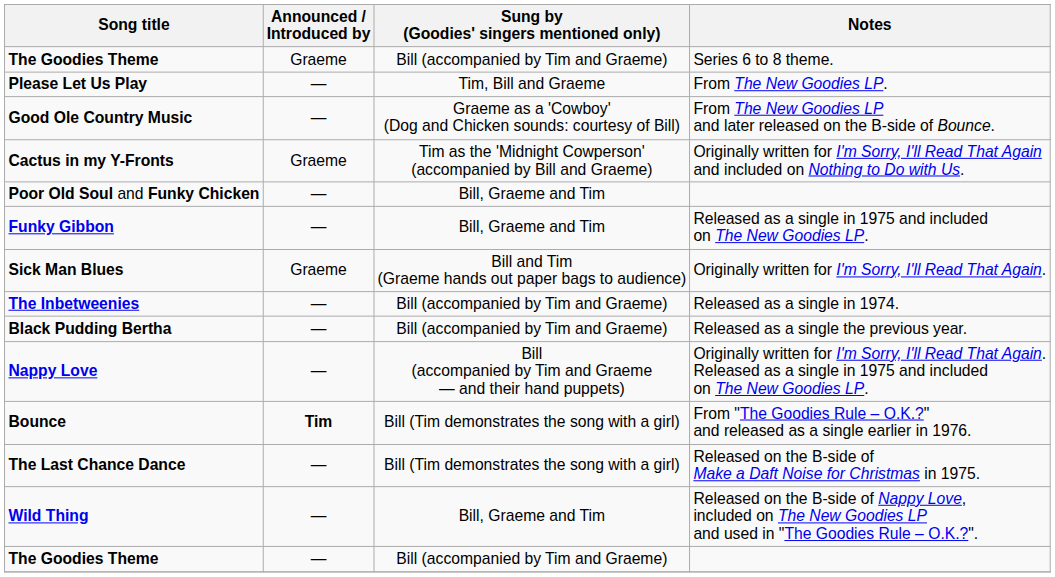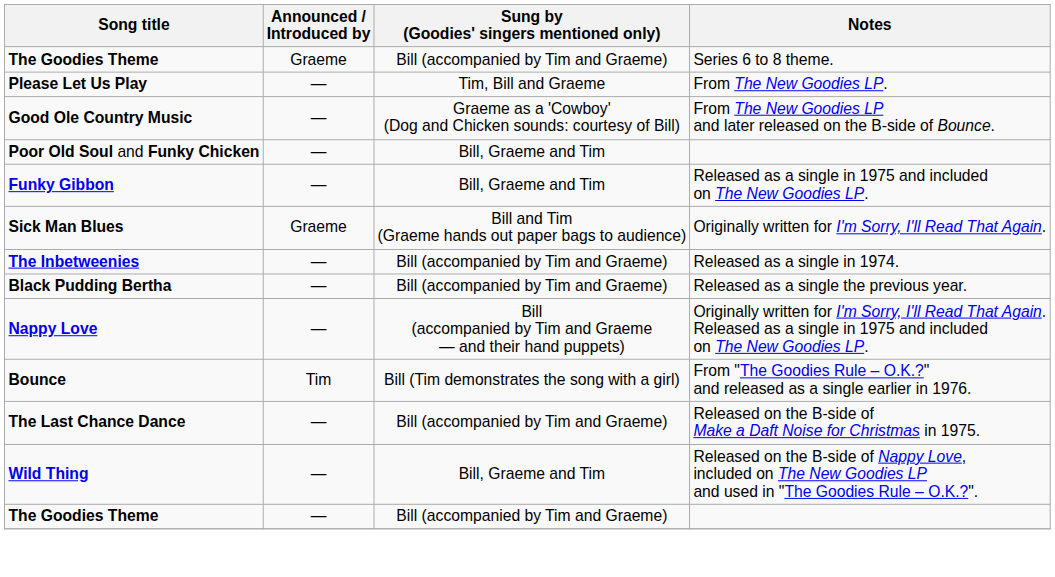- row: Cactus in my Y-Fronts | Graeme | Tim as the 'Midnight Cowperson' (accompanied by Bill and Graeme) | Originally written for I'm Sorry, I'll Read That Again and included on Nothing to Do with Us.
Bounce | Announced / Introduced by: bold -> normal
The Last Chance Dance | Sung by (Goodies' singers mentioned only): Bill (Tim demonstrates the song with a girl) -> Bill (accompanied by Tim and Graeme)
